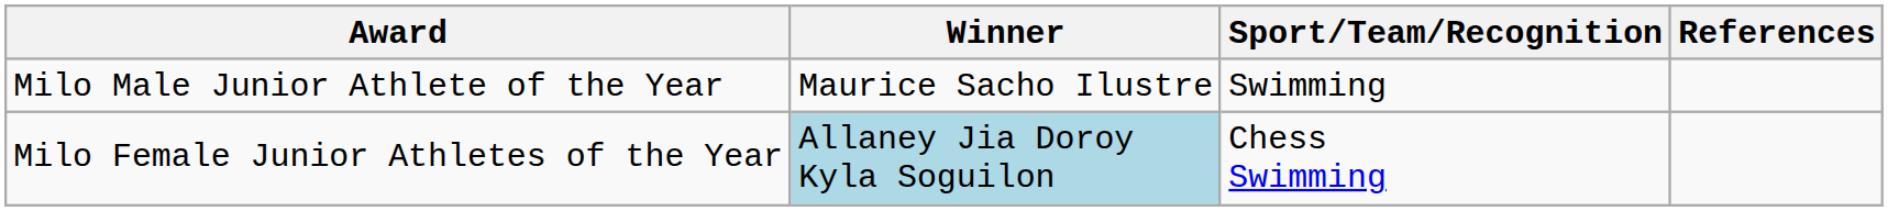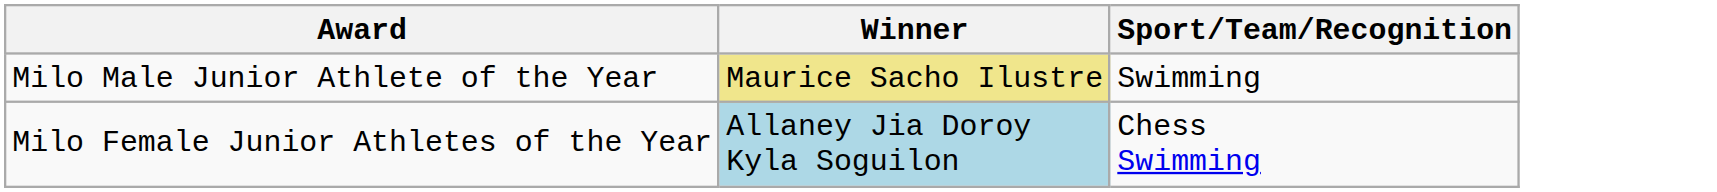- column: References
Milo Male Junior Athlete of the Year | Winner: no background -> khaki background
